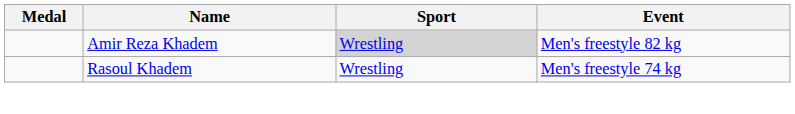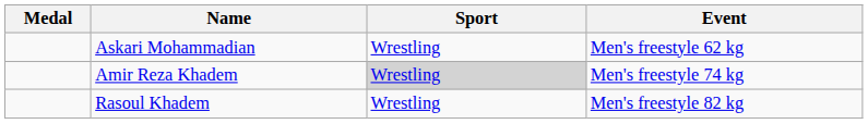+ row: Askari Mohammadian | Wrestling | Men's freestyle 62 kg
Amir Reza Khadem | Event: Men's freestyle 82 kg -> Men's freestyle 74 kg
Rasoul Khadem | Event: Men's freestyle 74 kg -> Men's freestyle 82 kg
